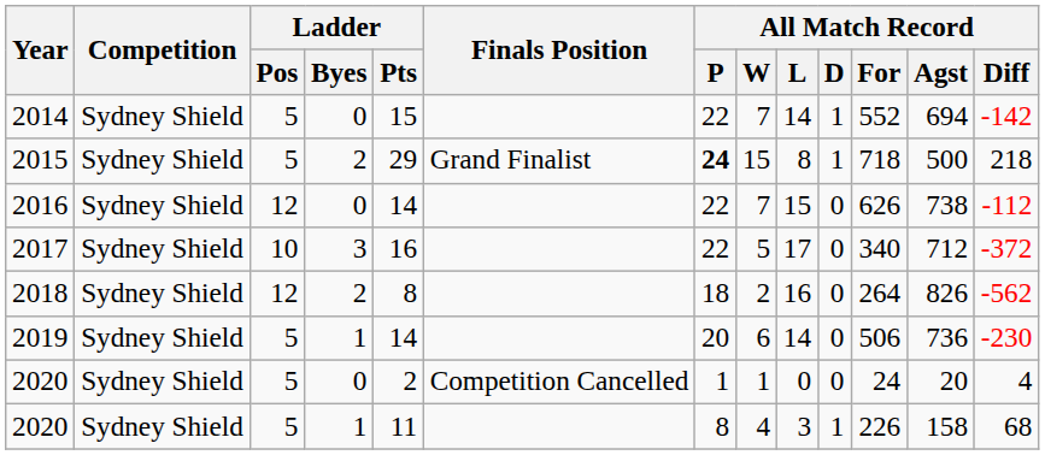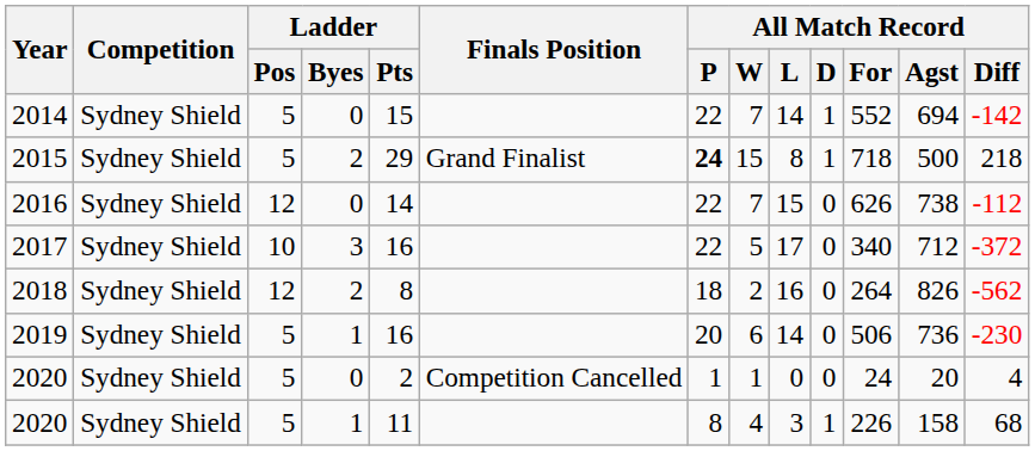2019 | Ladder / Pts: 14 -> 16
